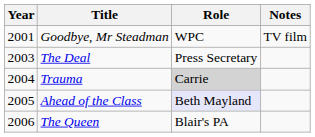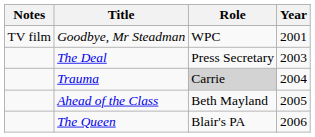columns swapped: Year <-> Notes
Ahead of the Class | Role: lavender background -> no background
